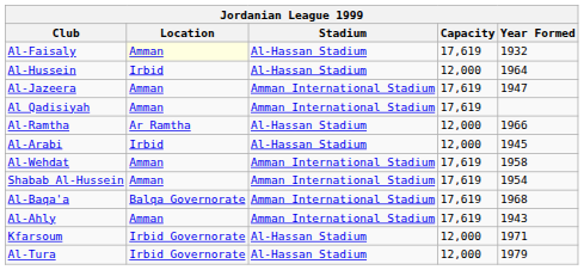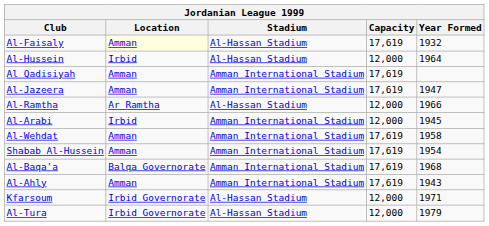rows swapped: Al Qadisiyah <-> Al-Jazeera
Al-Arabi | Stadium: Al-Hassan Stadium -> Amman International Stadium
